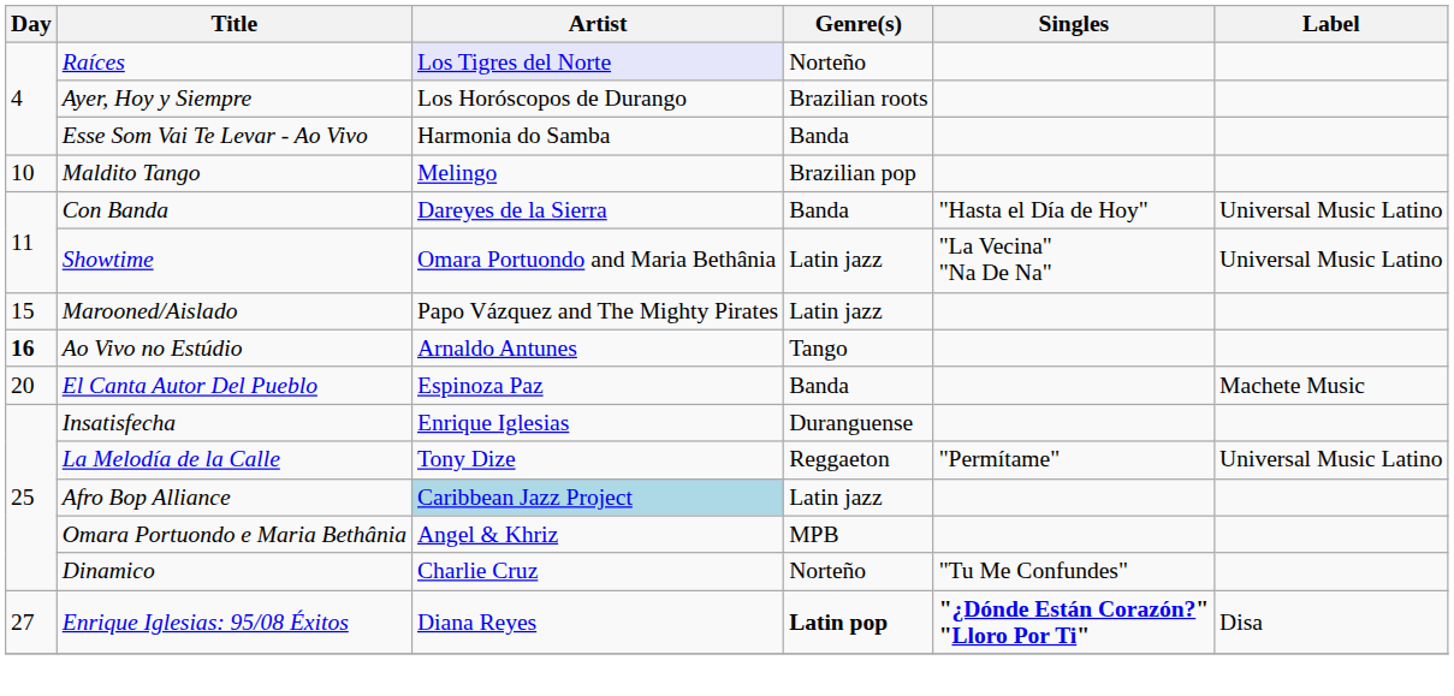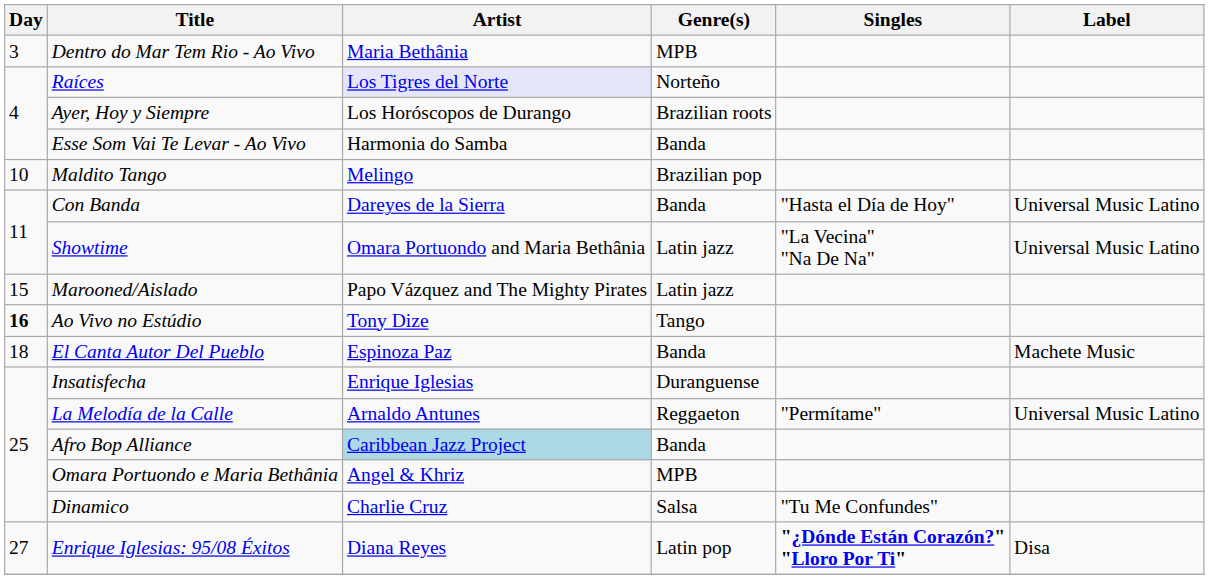+ row: 3 | Dentro do Mar Tem Rio - Ao Vivo | Maria Bethânia | MPB
Ao Vivo no Estúdio | Artist: Arnaldo Antunes -> Tony Dize
El Canta Autor Del Pueblo | Day: 20 -> 18
La Melodía de la Calle | Artist: Tony Dize -> Arnaldo Antunes
Afro Bop Alliance | Genre(s): Latin jazz -> Banda
Dinamico | Genre(s): Norteño -> Salsa
Enrique Iglesias: 95/08 Éxitos | Genre(s): bold -> normal
